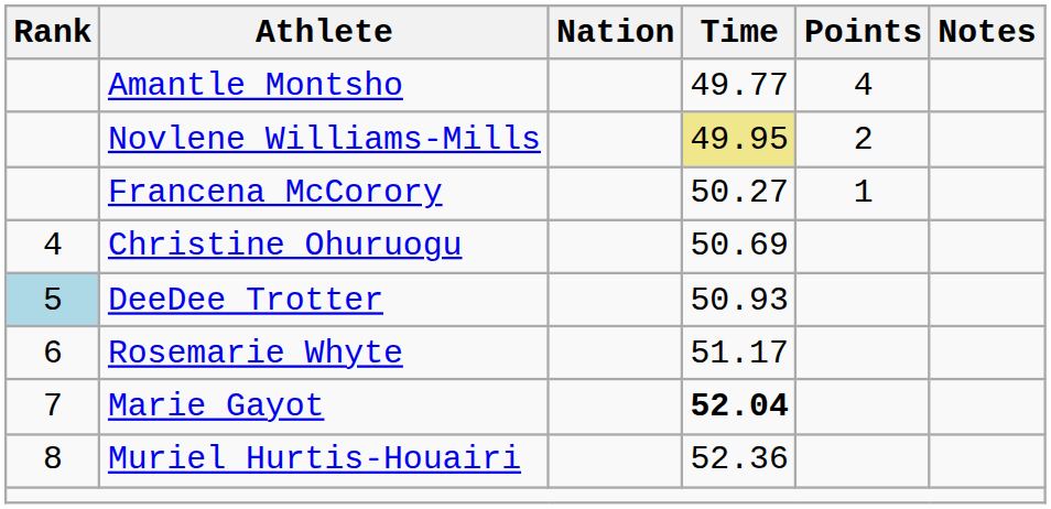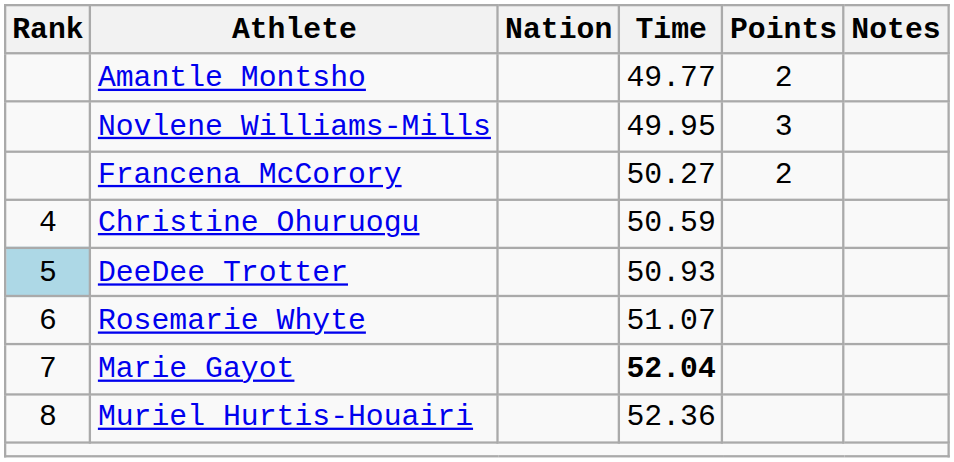Amantle Montsho | Points: 4 -> 2
Novlene Williams-Mills | Time: khaki background -> no background
Novlene Williams-Mills | Points: 2 -> 3
Francena McCorory | Points: 1 -> 2
Christine Ohuruogu | Time: 50.69 -> 50.59
Rosemarie Whyte | Time: 51.17 -> 51.07
